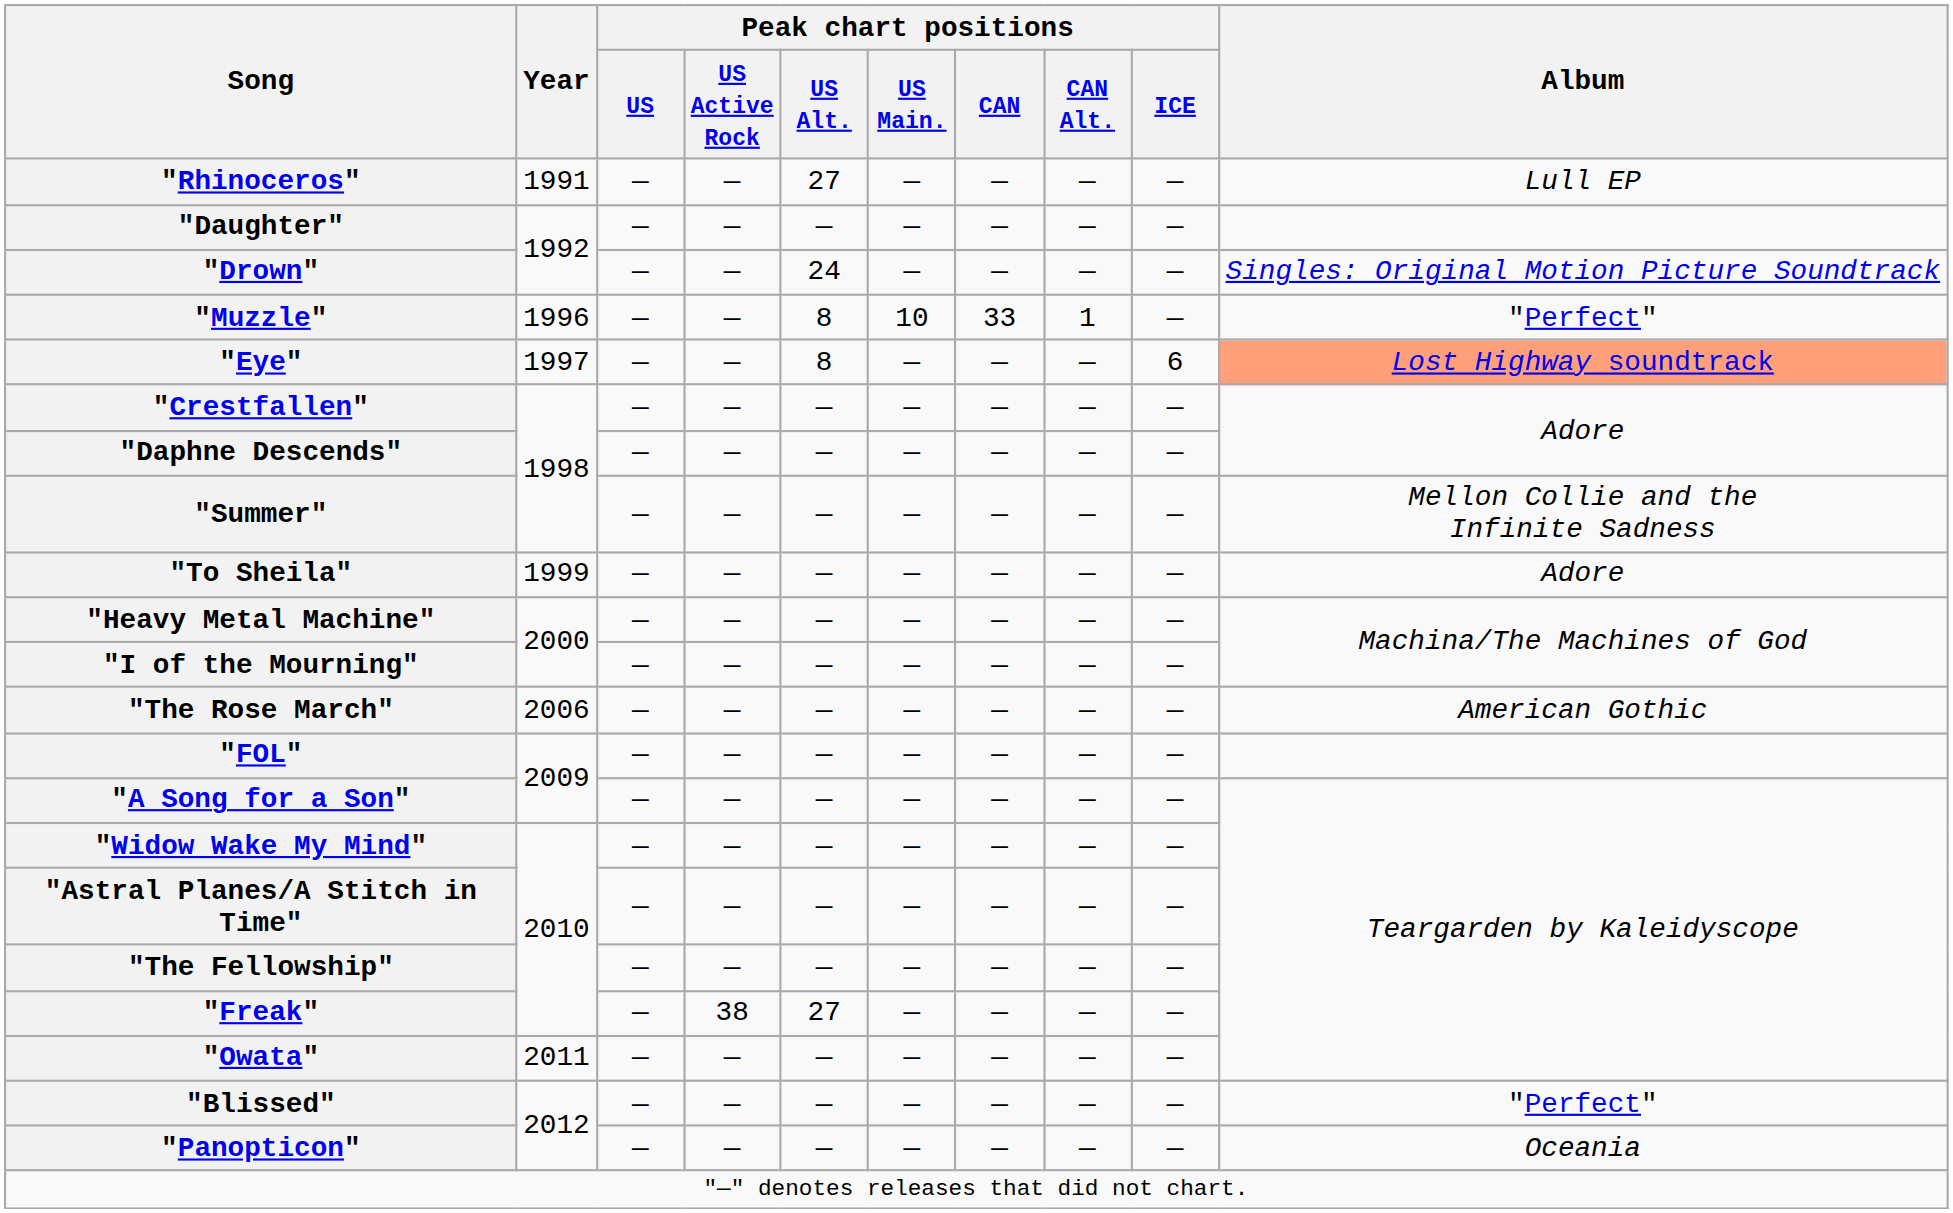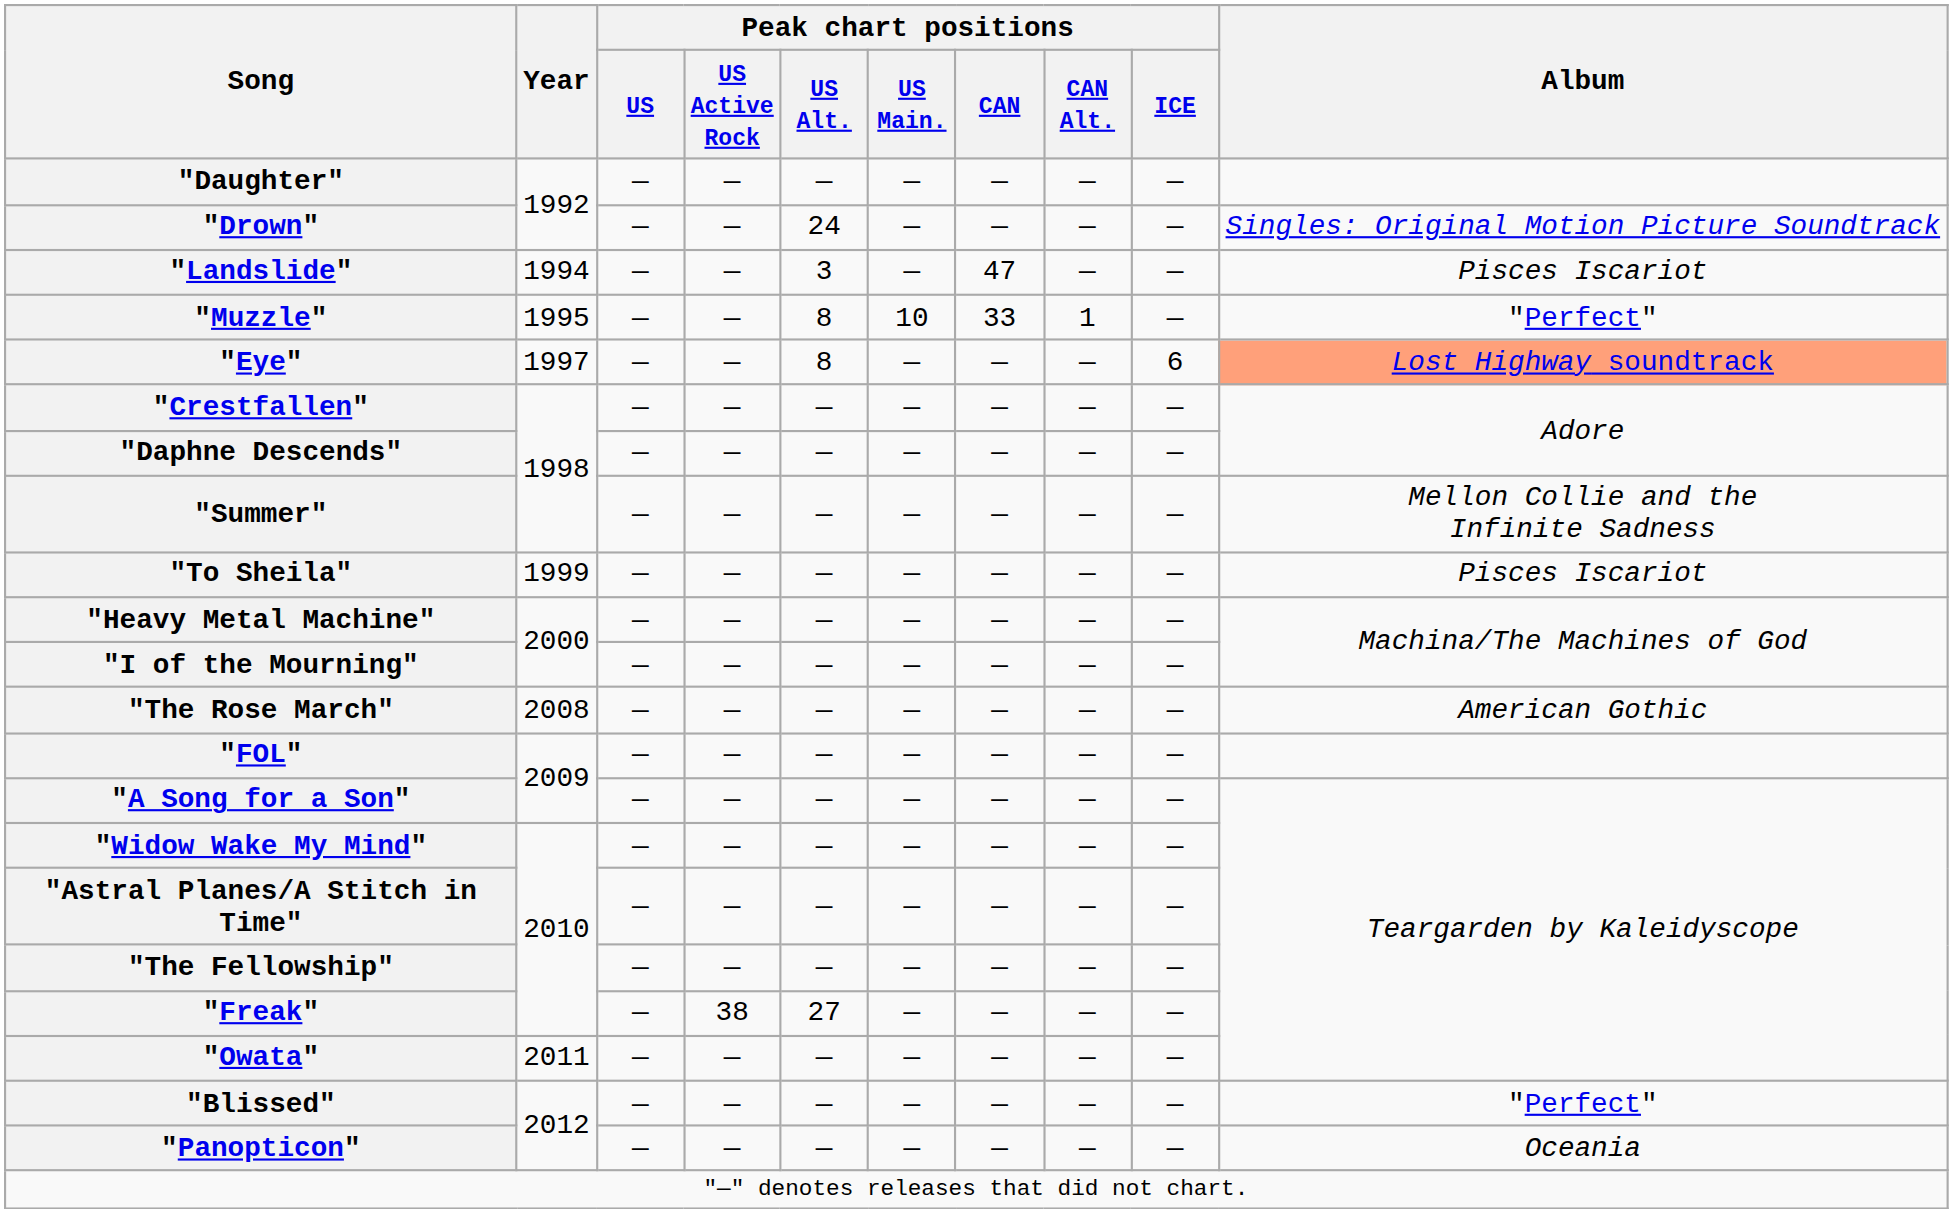- row: "Rhinoceros" | 1991 | — | — | 27 | — | — | — | — | Lull EP
+ row: "Landslide" | 1994 | — | — | 3 | — | 47 | — | — | Pisces Iscariot
"Muzzle" | Year: 1996 -> 1995
"To Sheila" | Album: Adore -> Pisces Iscariot
"The Rose March" | Year: 2006 -> 2008
